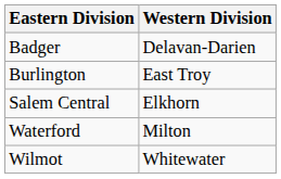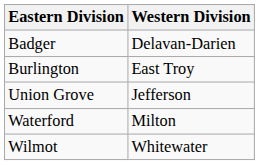- row: Salem Central | Elkhorn
+ row: Union Grove | Jefferson
